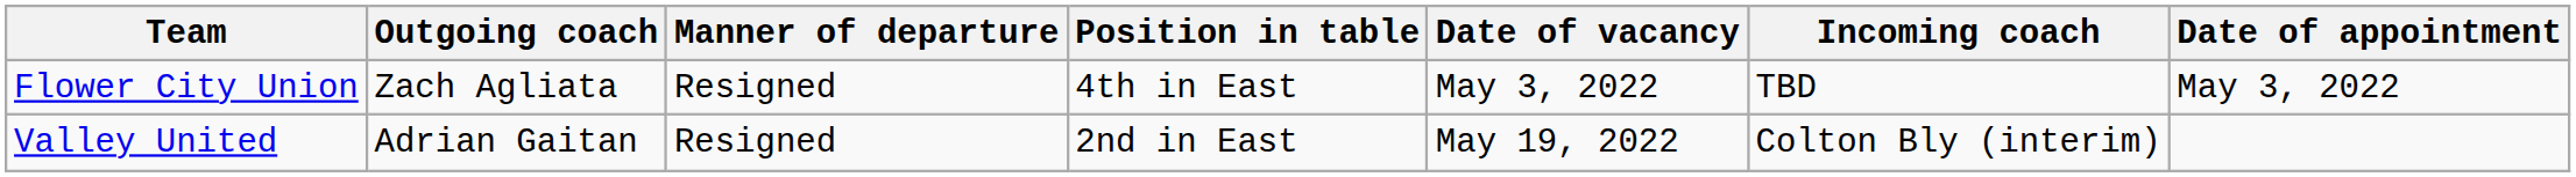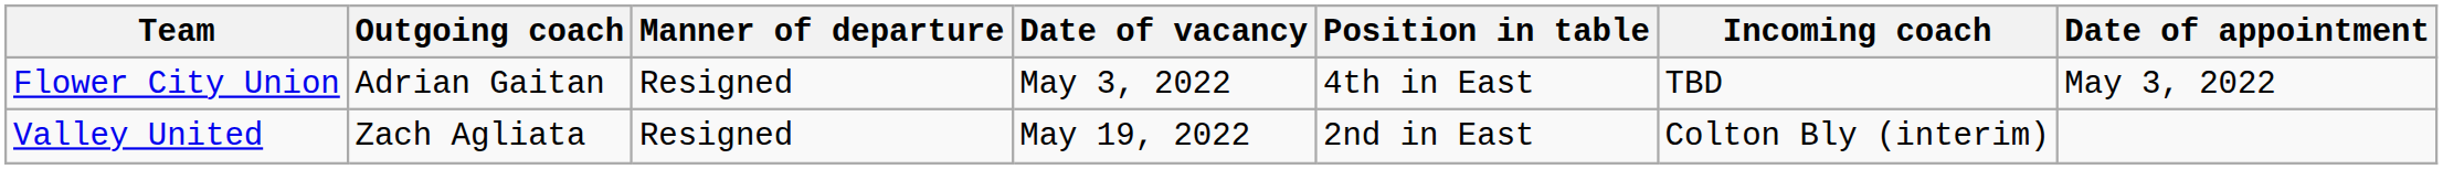columns swapped: Date of vacancy <-> Position in table
Flower City Union | Outgoing coach: Zach Agliata -> Adrian Gaitan
Valley United | Outgoing coach: Adrian Gaitan -> Zach Agliata
